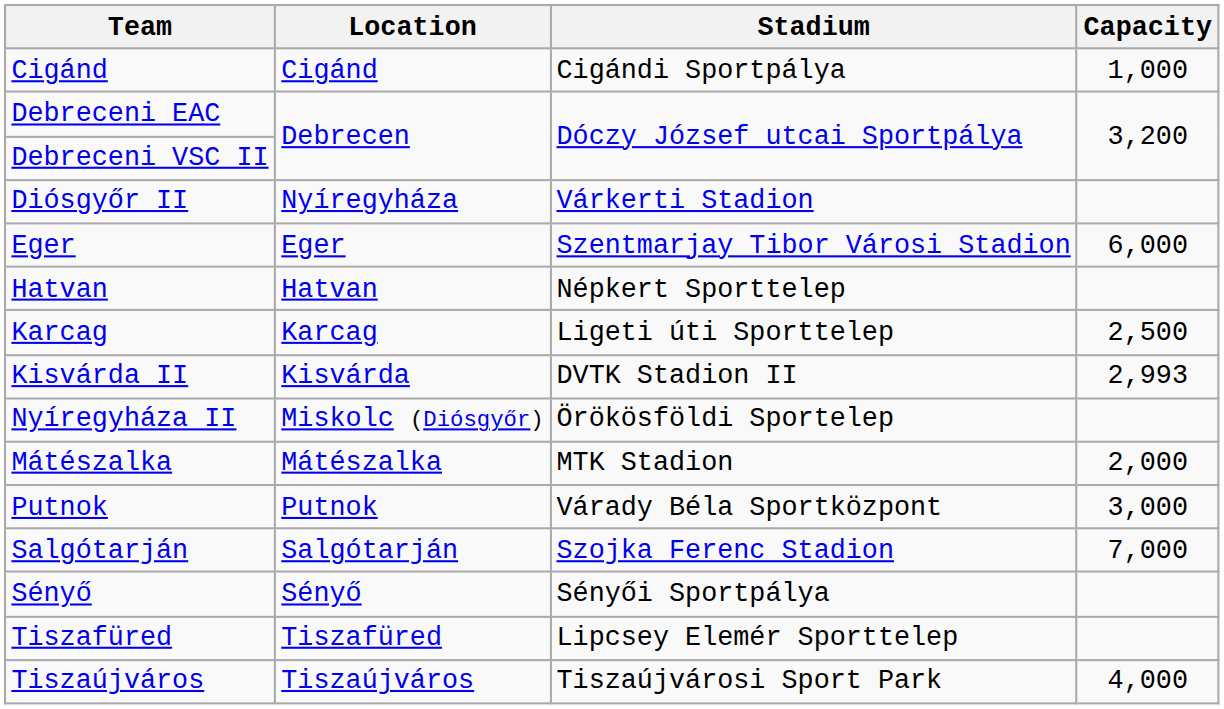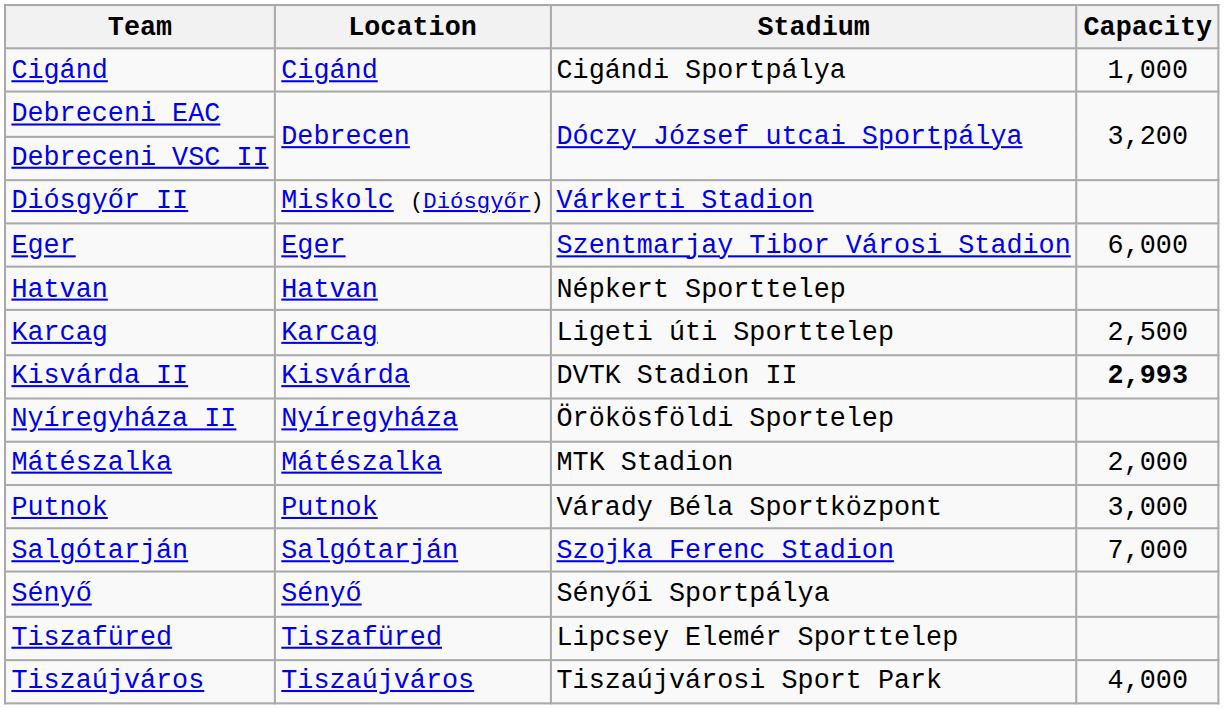Diósgyőr II | Location: Nyíregyháza -> Miskolc (Diósgyőr)
Kisvárda II | Capacity: normal -> bold
Nyíregyháza II | Location: Miskolc (Diósgyőr) -> Nyíregyháza
